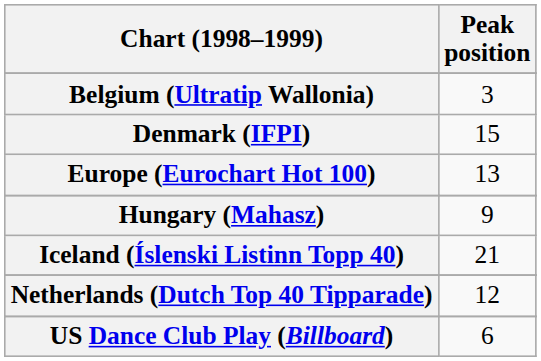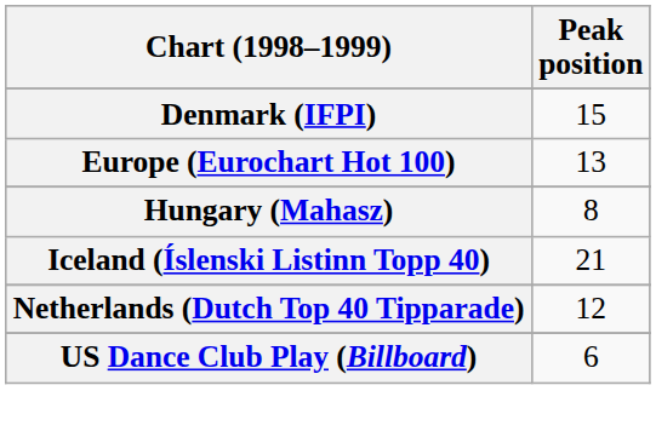- row: Belgium (Ultratip Wallonia) | 3
Hungary (Mahasz) | Peak position: 9 -> 8
